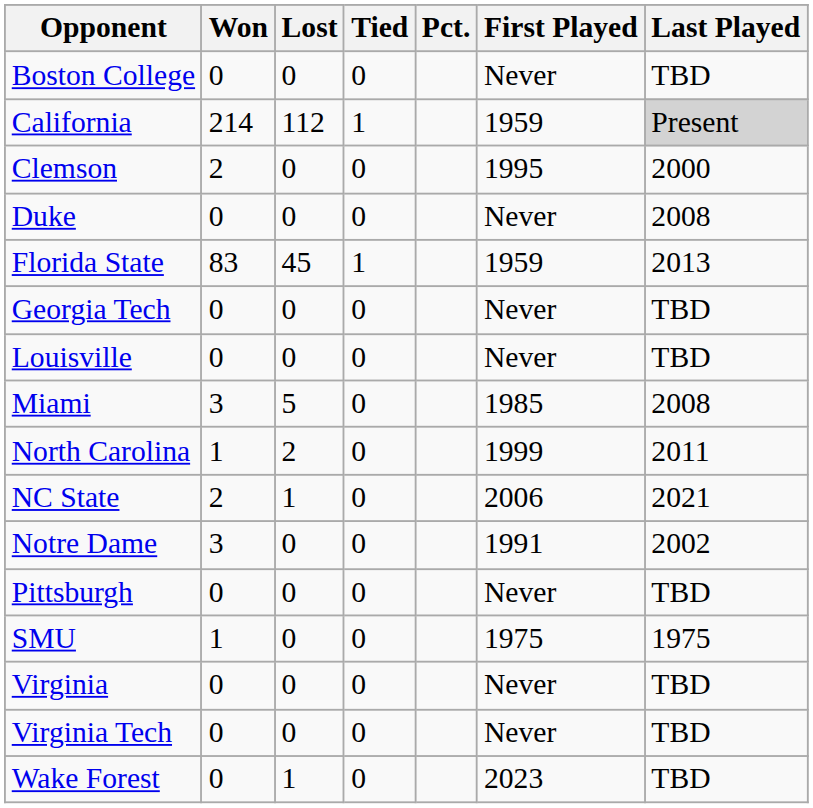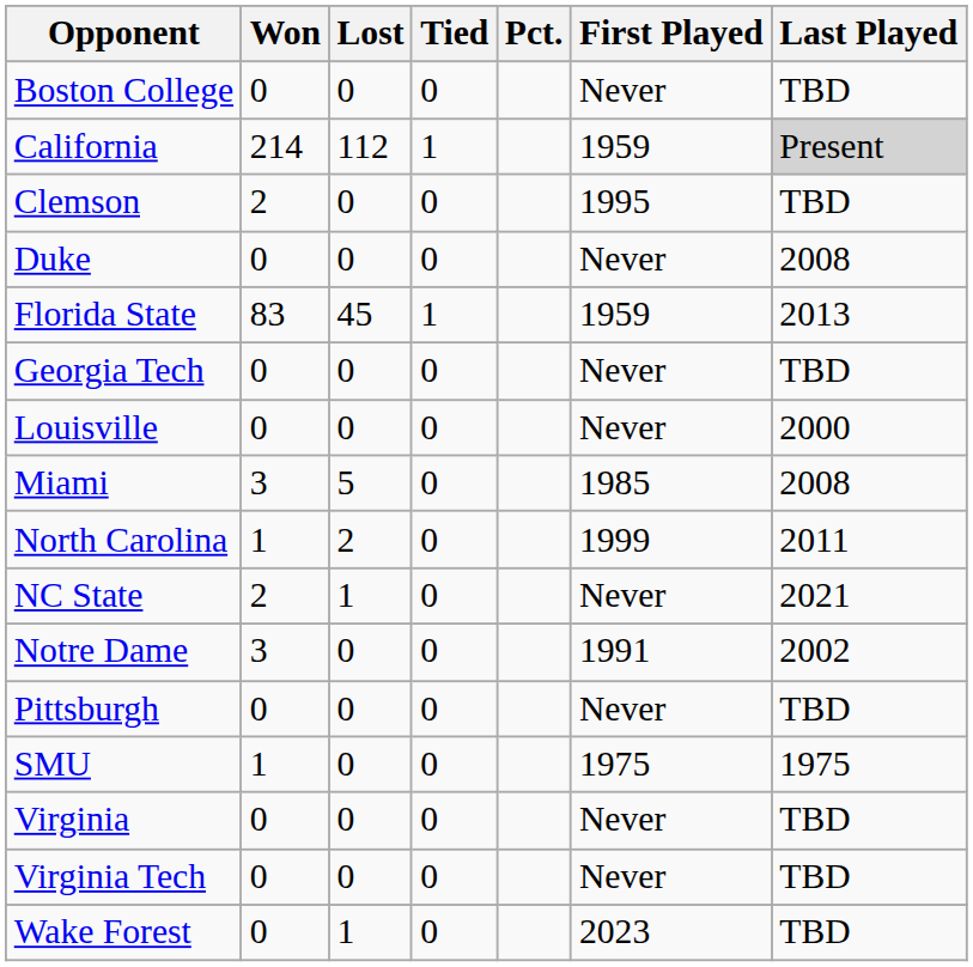Clemson | Last Played: 2000 -> TBD
Louisville | Last Played: TBD -> 2000
NC State | First Played: 2006 -> Never
